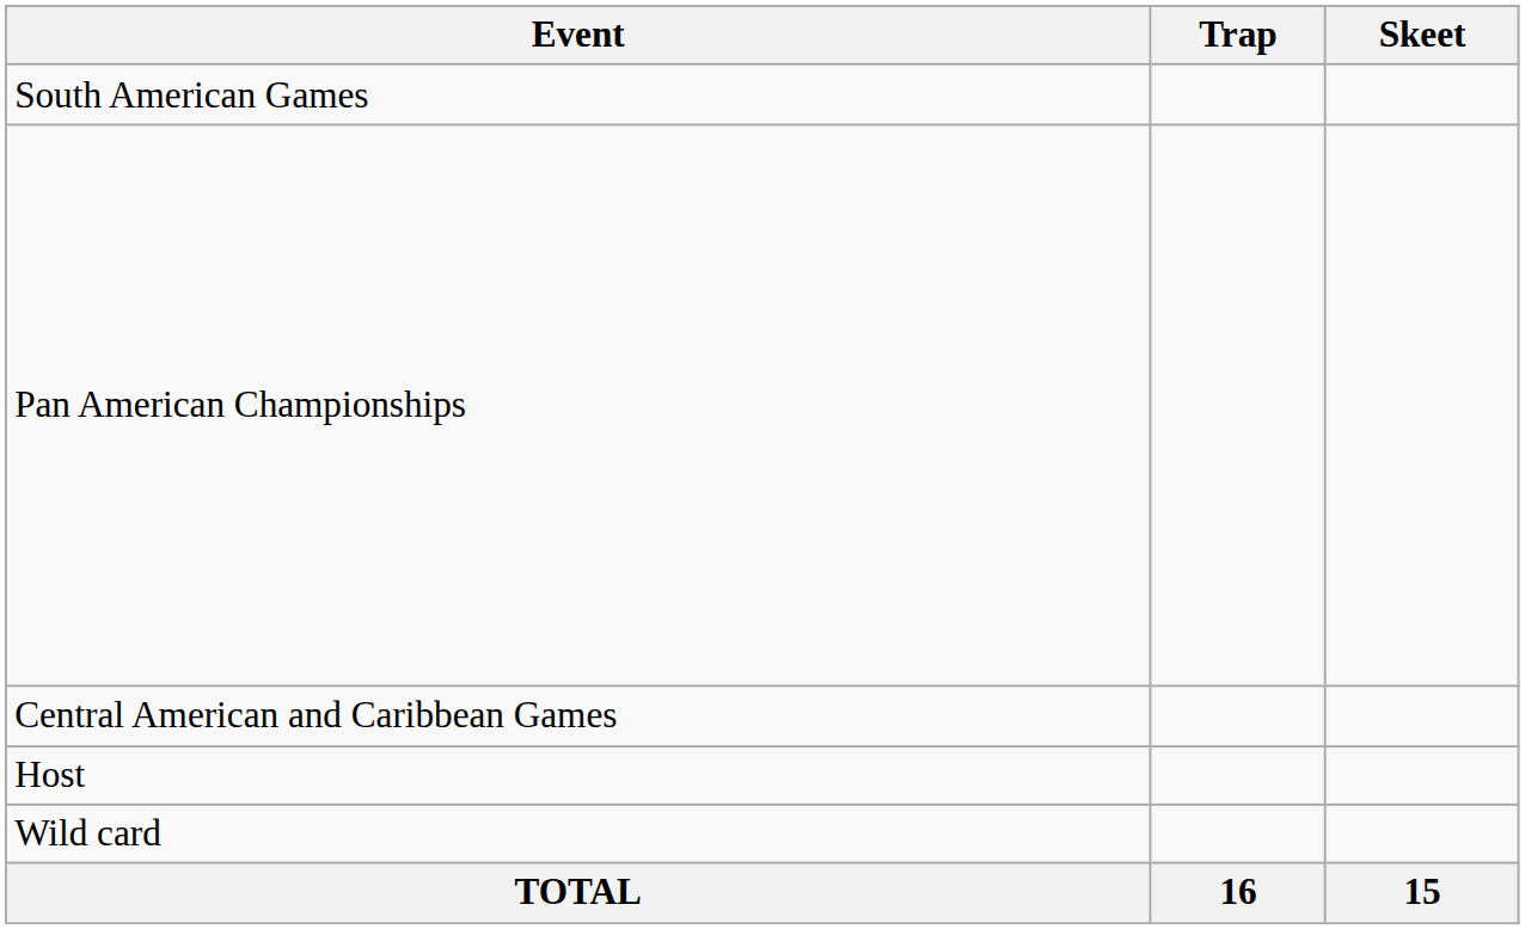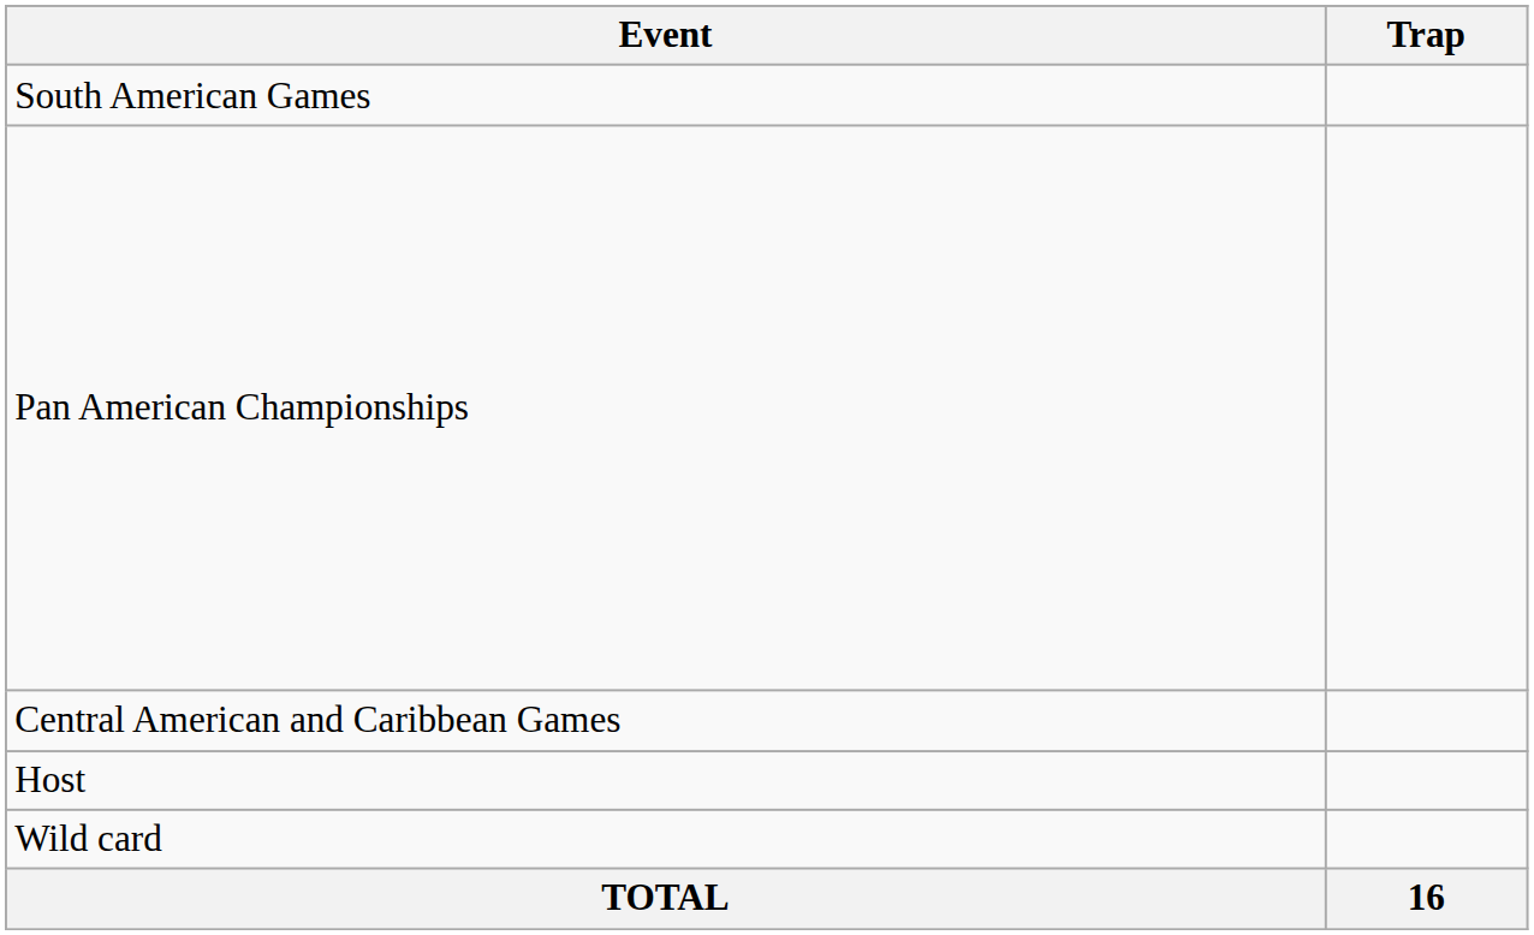- column: Skeet | 15
